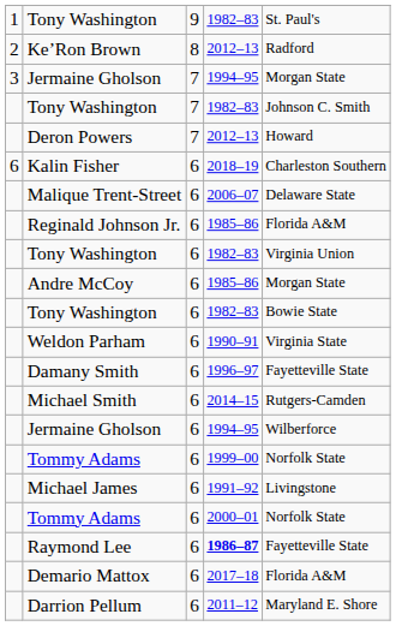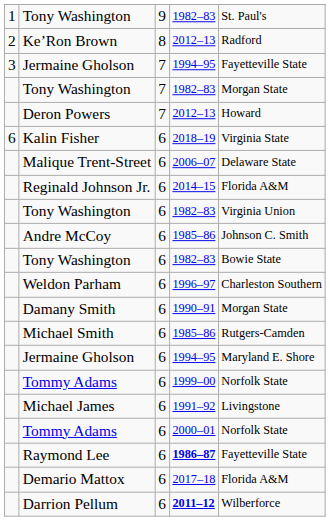Jermaine Gholson / 7 | column 5: Morgan State -> Fayetteville State
Tony Washington / 7 | column 5: Johnson C. Smith -> Morgan State
Kalin Fisher | column 5: Charleston Southern -> Virginia State
Reginald Johnson Jr. | column 4: 1985–86 -> 2014–15
Andre McCoy | column 5: Morgan State -> Johnson C. Smith
Weldon Parham | column 4: 1990–91 -> 1996–97
Weldon Parham | column 5: Virginia State -> Charleston Southern
Damany Smith | column 4: 1996–97 -> 1990–91
Damany Smith | column 5: Fayetteville State -> Morgan State
Michael Smith | column 4: 2014–15 -> 1985–86
Jermaine Gholson / 6 | column 5: Wilberforce -> Maryland E. Shore
Darrion Pellum | column 4: normal -> bold
Darrion Pellum | column 5: Maryland E. Shore -> Wilberforce
